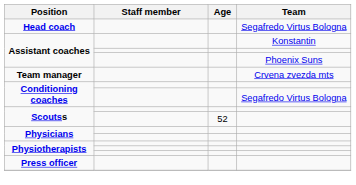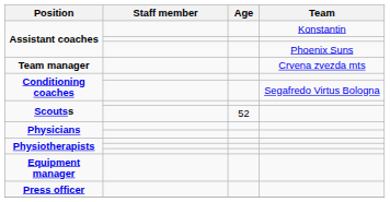- row: Head coach | Segafredo Virtus Bologna
+ row: Equipment manager
